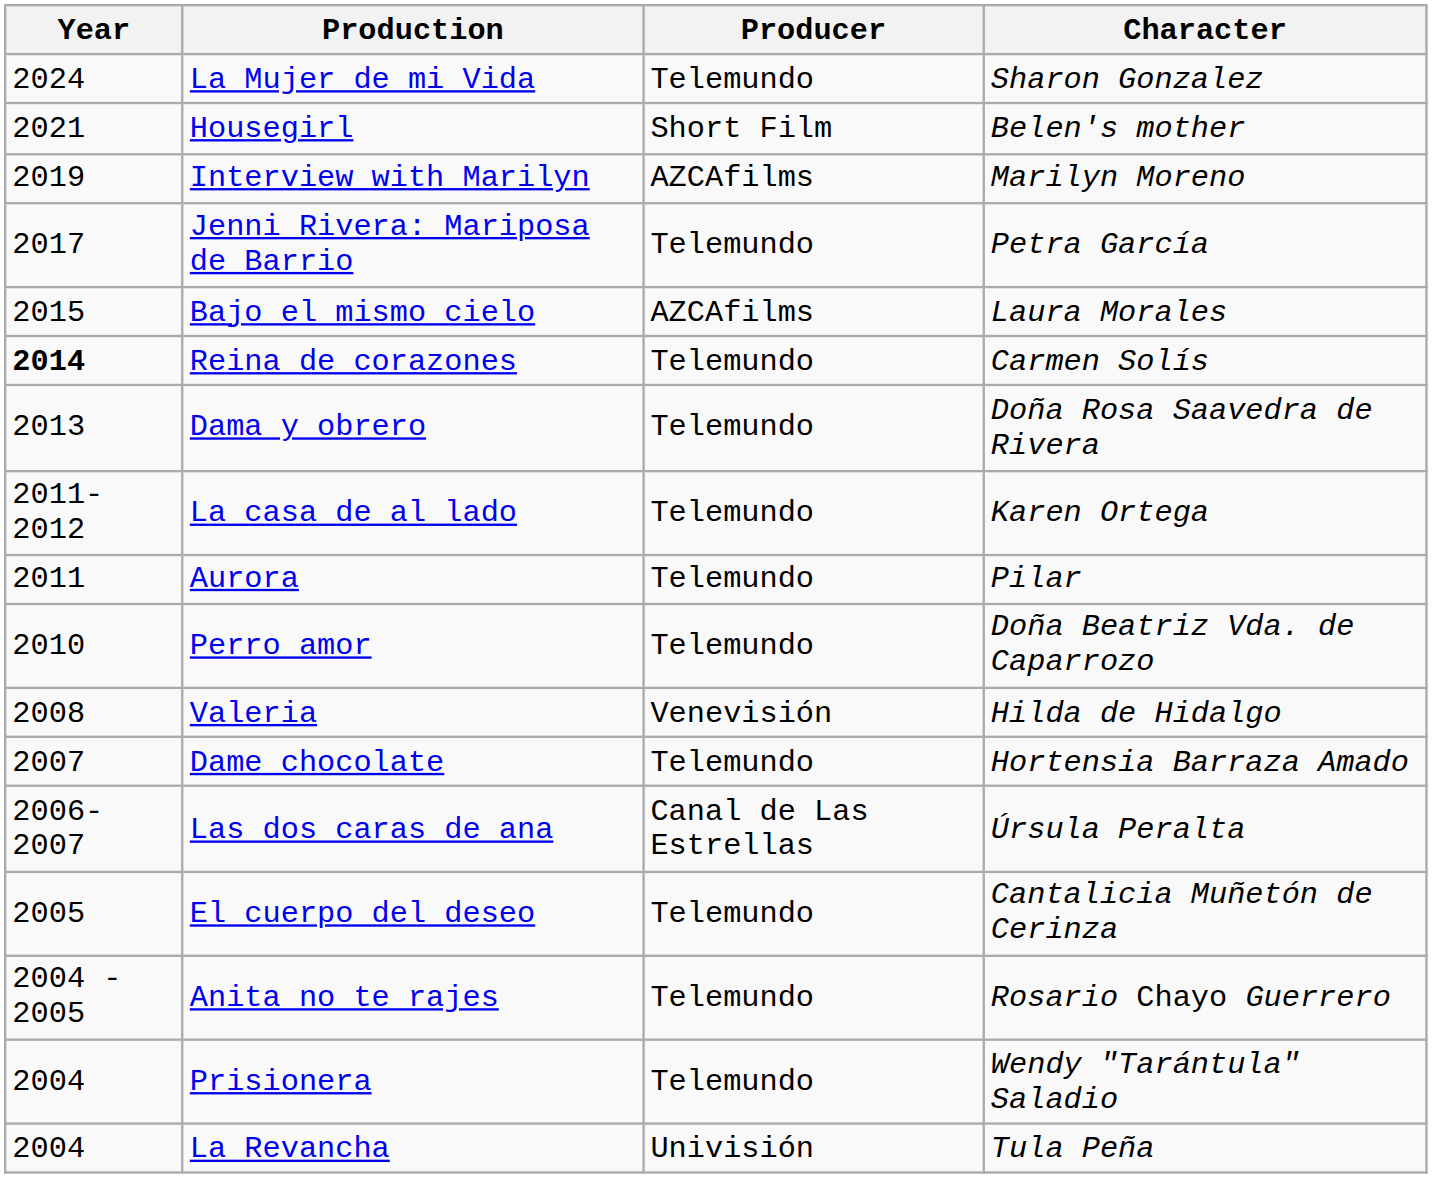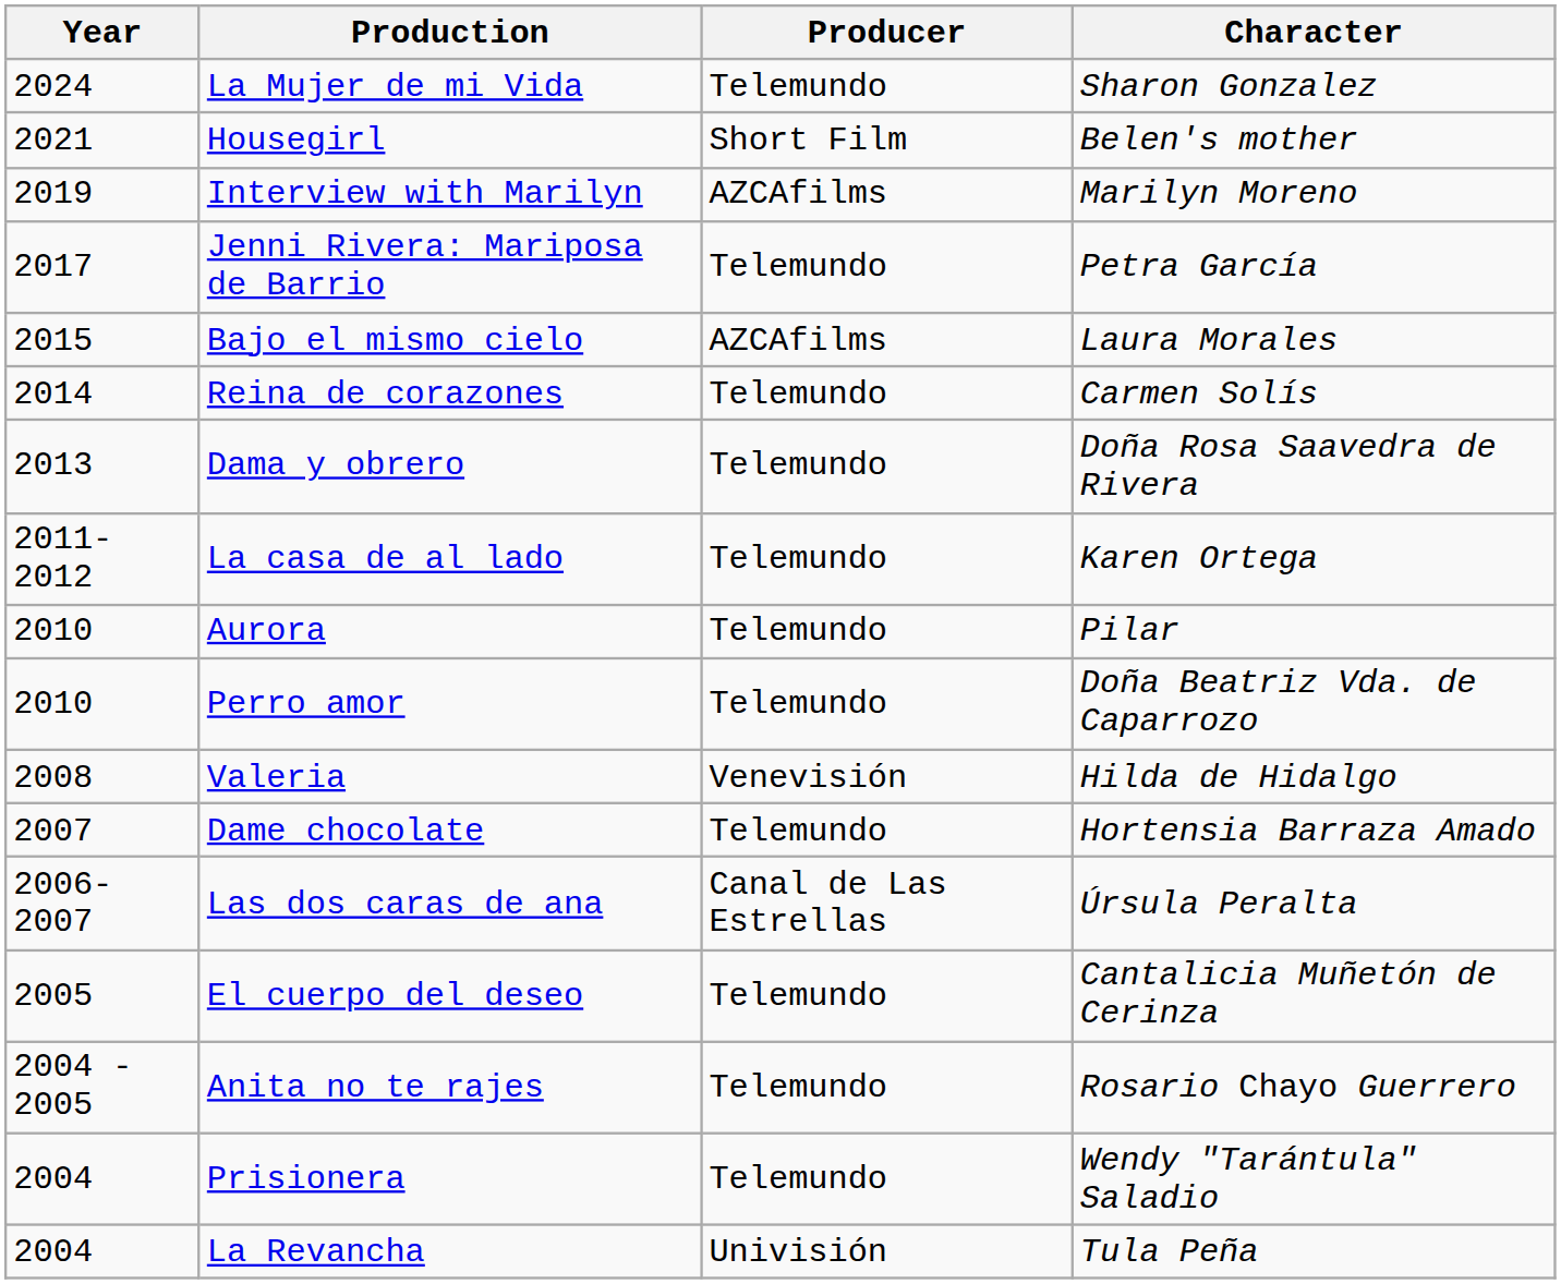Reina de corazones | Year: bold -> normal
Aurora | Year: 2011 -> 2010
